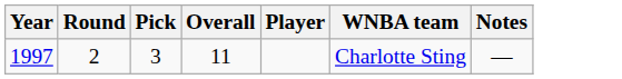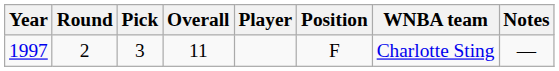+ column: Position | F
